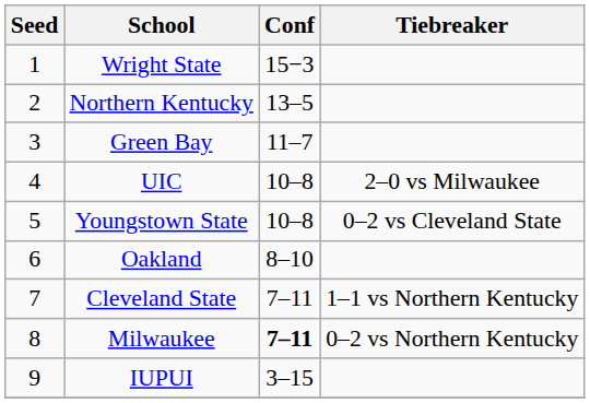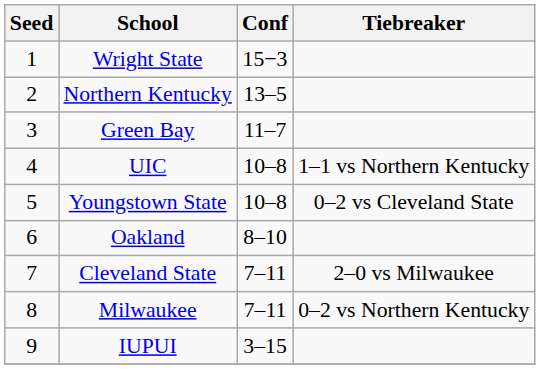UIC | Tiebreaker: 2–0 vs Milwaukee -> 1–1 vs Northern Kentucky
Cleveland State | Tiebreaker: 1–1 vs Northern Kentucky -> 2–0 vs Milwaukee
Milwaukee | Conf: bold -> normal
